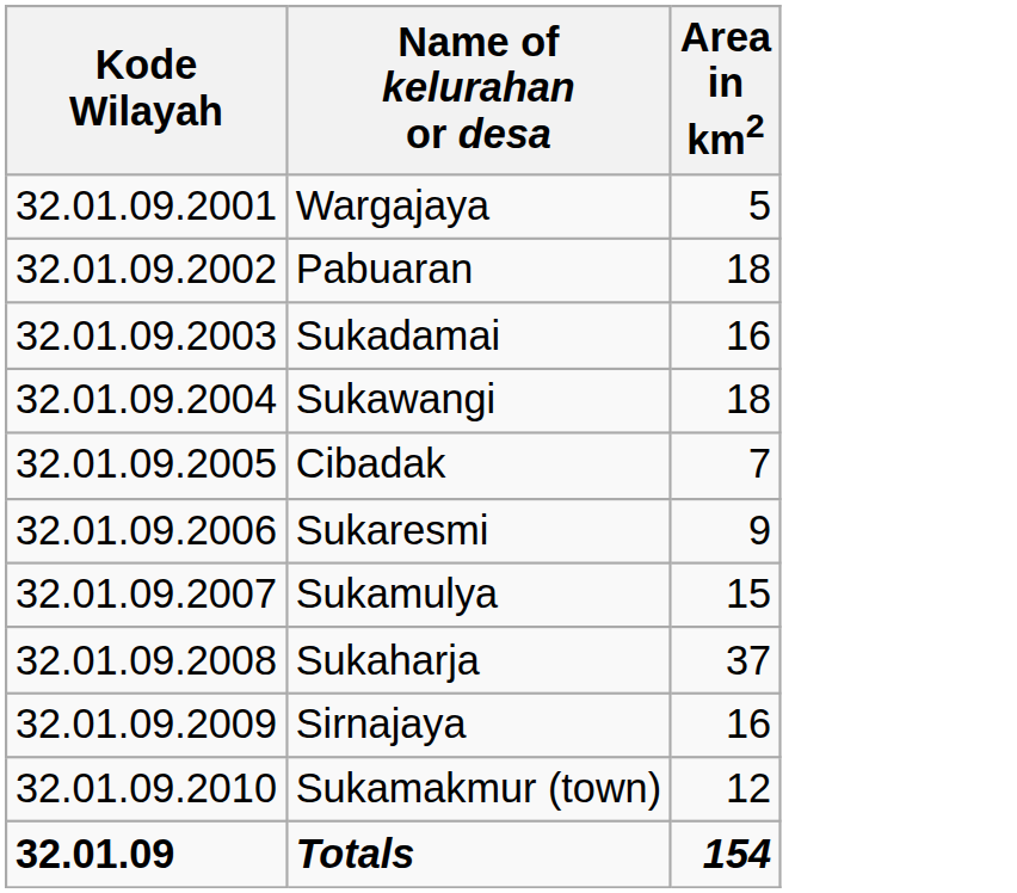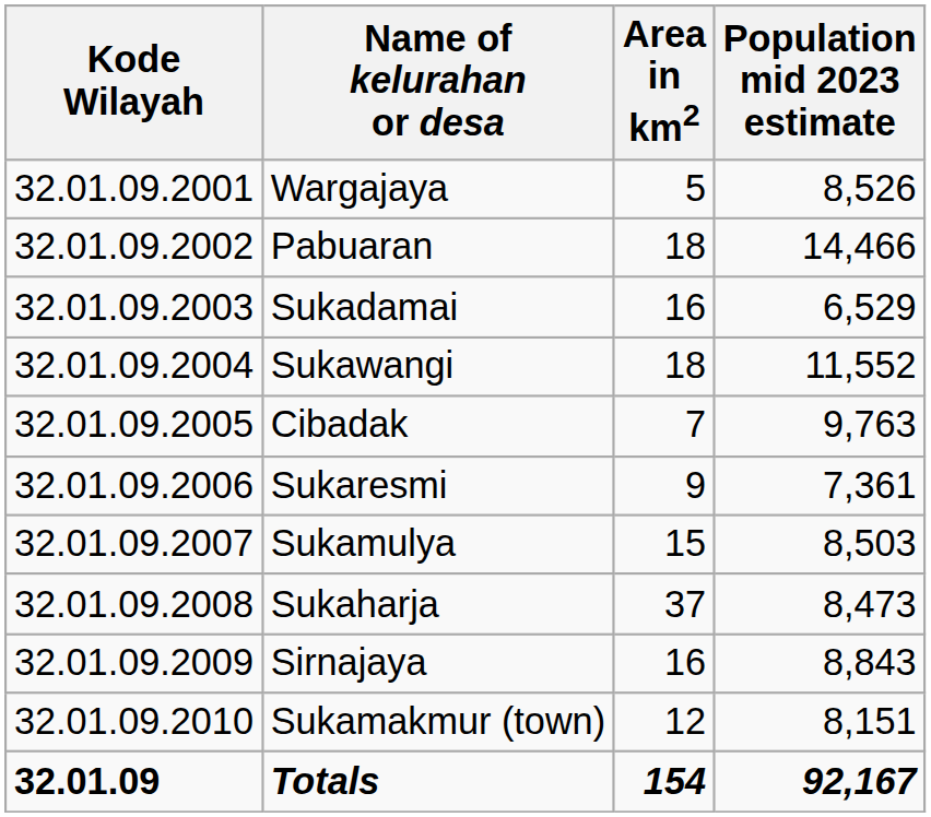+ column: Population mid 2023 estimate | 8,526 | 14,466 | 6,529 | 11,552 | 9,763 | 7,361 | 8,503 | 8,473 | 8,843 | 8,151 | 92,167
